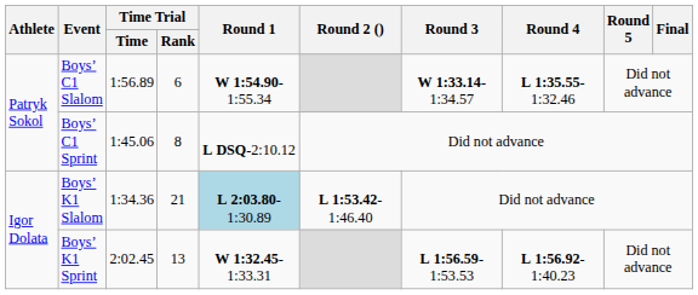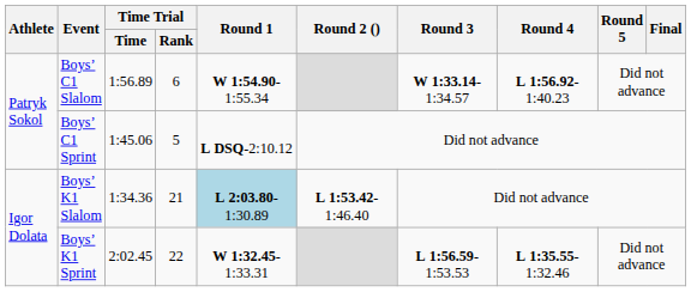Boys’ C1 Slalom | Round 4: L 1:35.55-1:32.46 -> L 1:56.92-1:40.23
Boys’ C1 Sprint | Time Trial / Rank: 8 -> 5
Boys’ K1 Sprint | Time Trial / Rank: 13 -> 22
Boys’ K1 Sprint | Round 4: L 1:56.92-1:40.23 -> L 1:35.55-1:32.46
